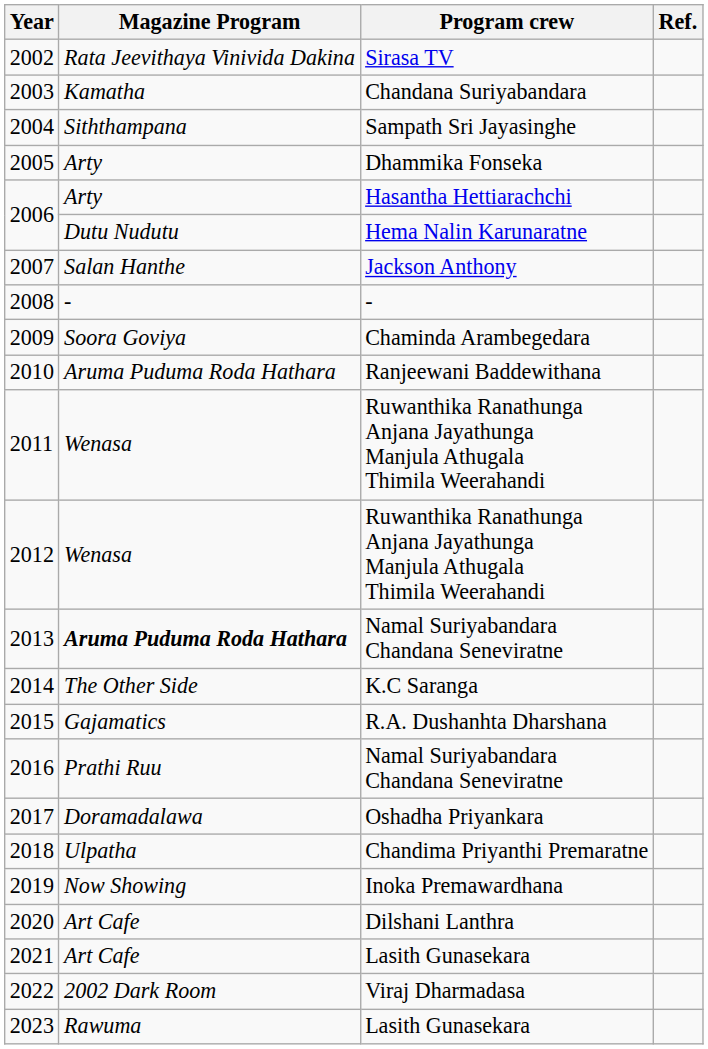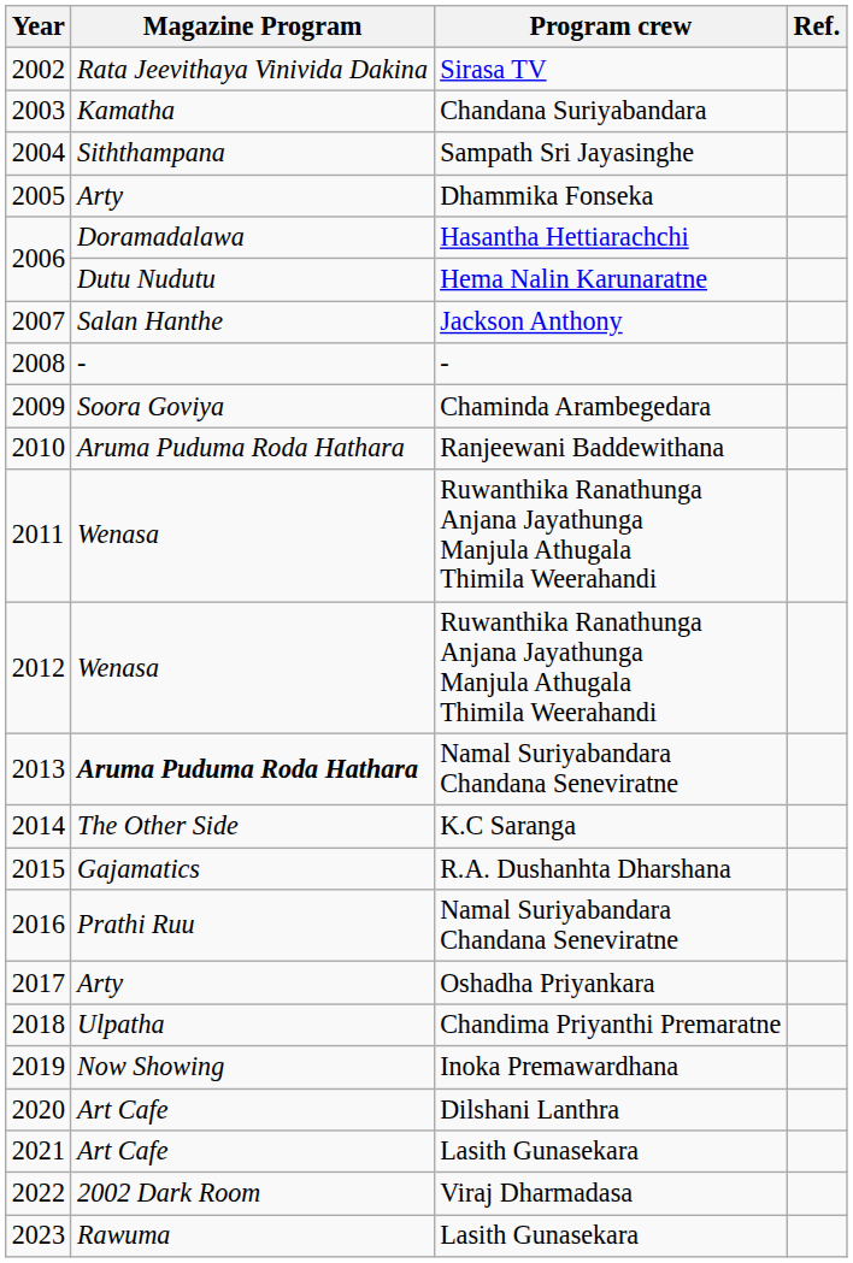2006 / Hasantha Hettiarachchi | Magazine Program: Arty -> Doramadalawa
2017 | Magazine Program: Doramadalawa -> Arty
